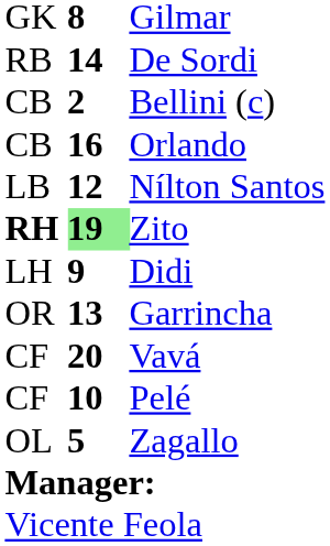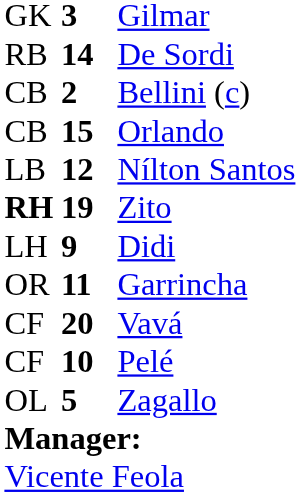Gilmar | column 2: 8 -> 3
Orlando | column 2: 16 -> 15
Zito | column 2: lightgreen background -> no background
Garrincha | column 2: 13 -> 11
